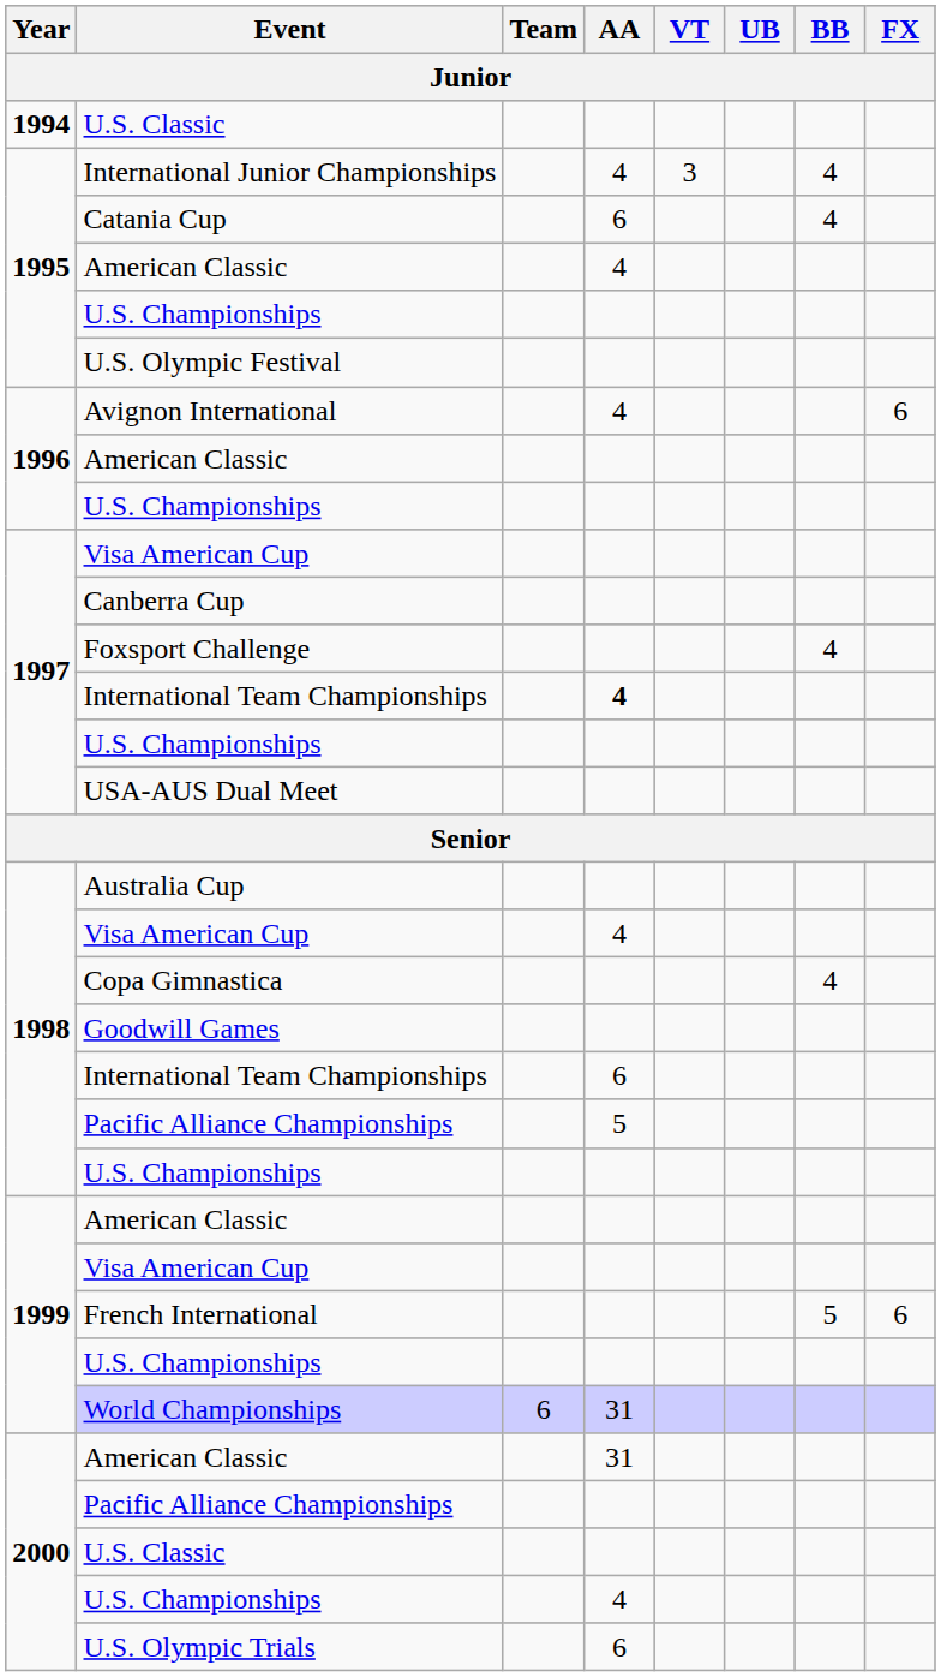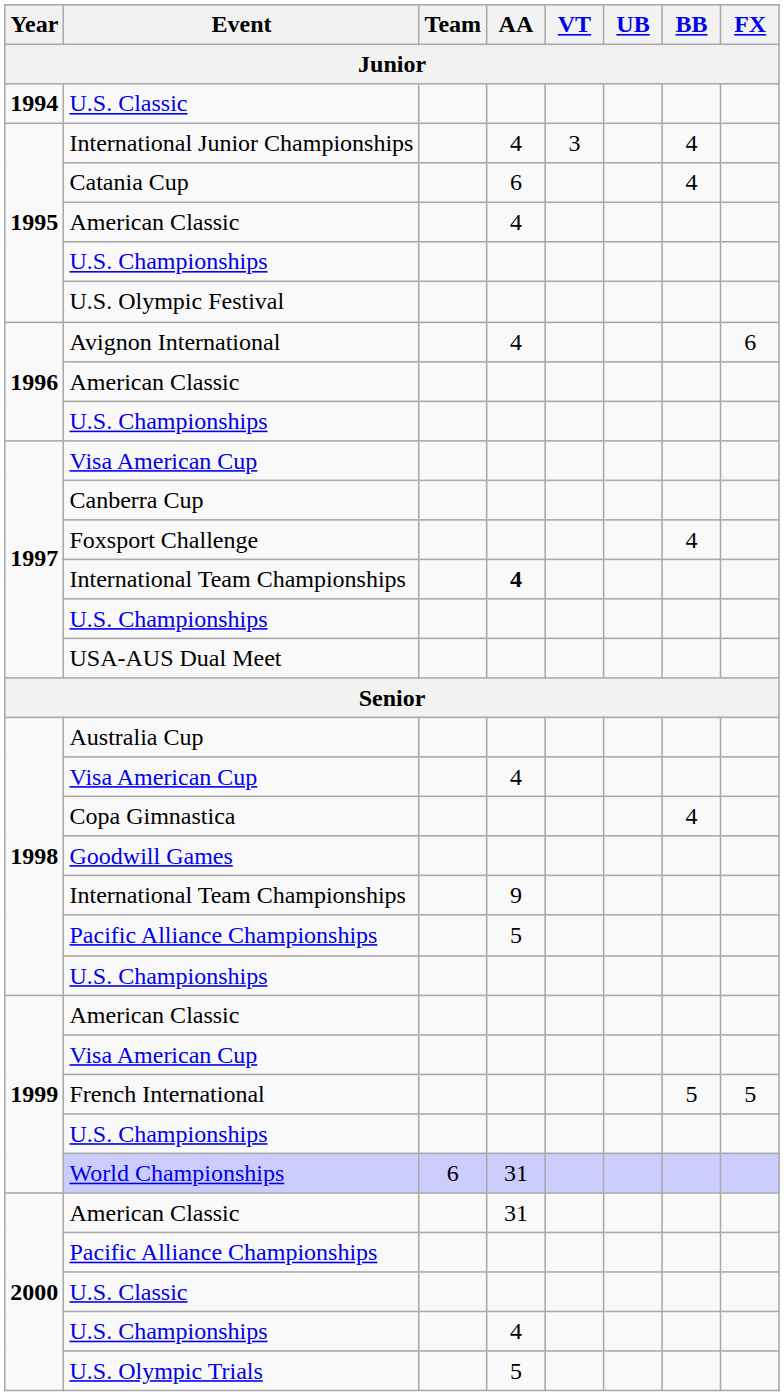1998 / International Team Championships | AA: 6 -> 9
French International | FX: 6 -> 5
U.S. Olympic Trials | AA: 6 -> 5
